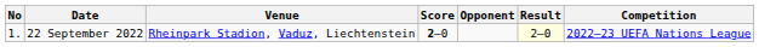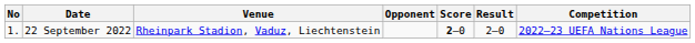columns swapped: Opponent <-> Score
22 September 2022 | Result: lightyellow background -> no background
